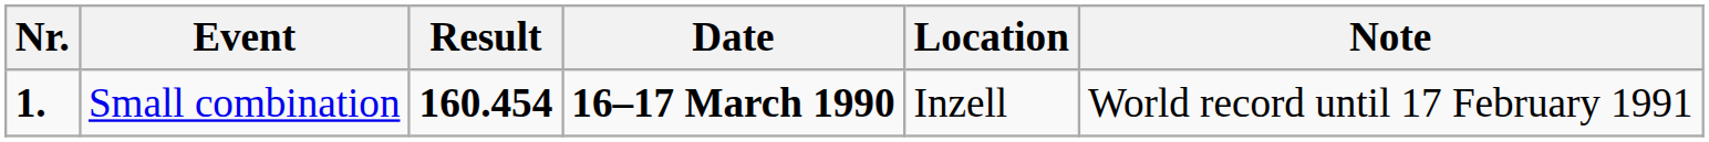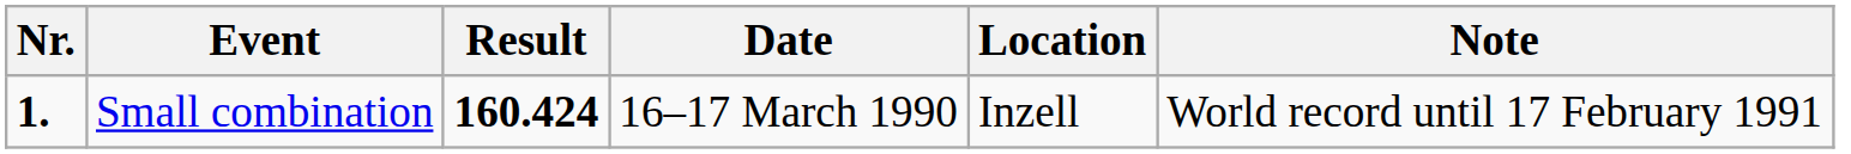Small combination | Result: 160.454 -> 160.424
Small combination | Date: bold -> normal
